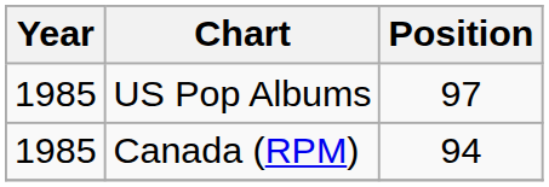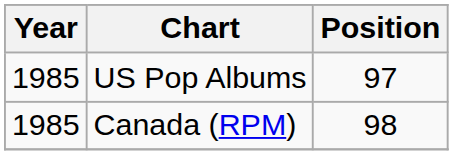Canada (RPM) | Position: 94 -> 98
